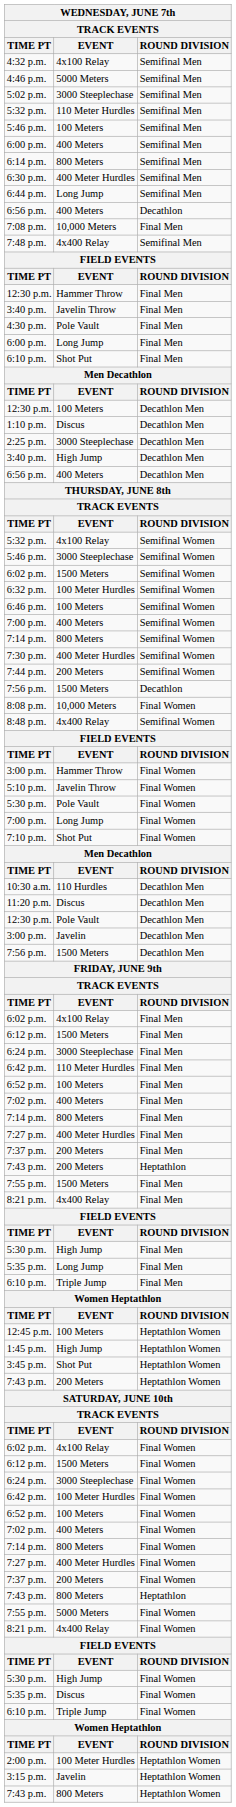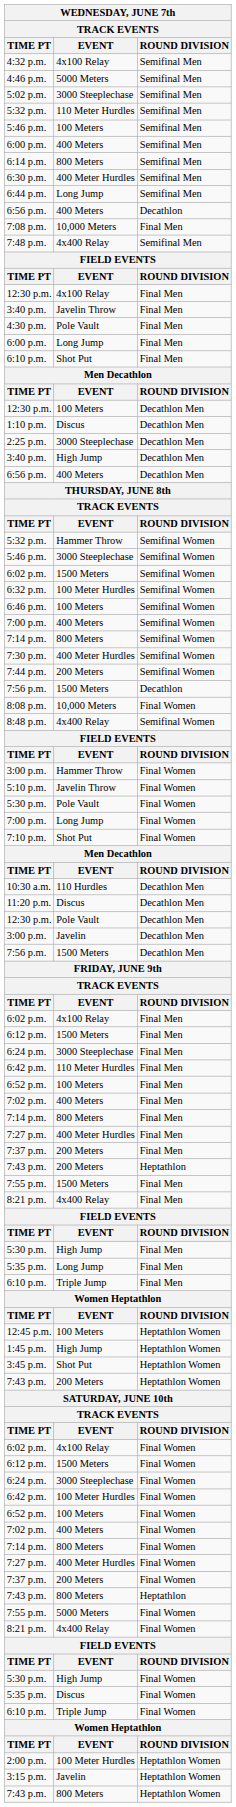12:30 p.m. / Final Men | EVENT: Hammer Throw -> 4x100 Relay
5:32 p.m. / Semifinal Women | EVENT: 4x100 Relay -> Hammer Throw
